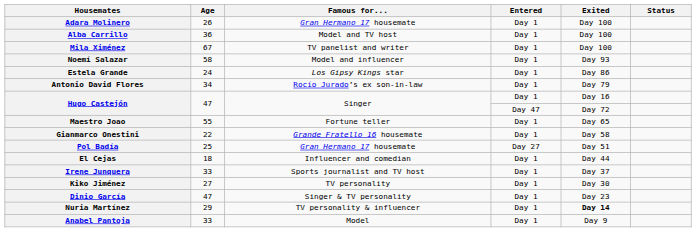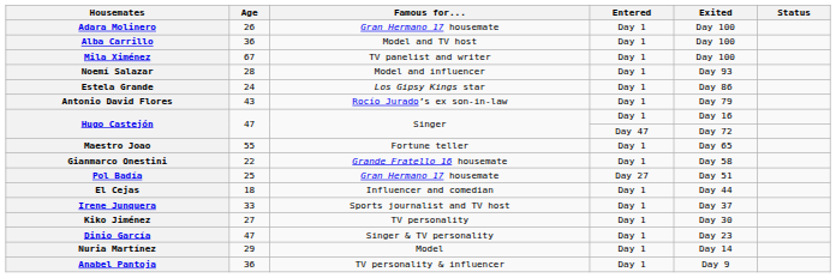Noemí Salazar | Age: 58 -> 28
Antonio David Flores | Age: 34 -> 43
Nuria Martínez | Famous for...: TV personality & influencer -> Model
Nuria Martínez | Exited: bold -> normal
Anabel Pantoja | Age: 33 -> 36
Anabel Pantoja | Famous for...: Model -> TV personality & influencer
